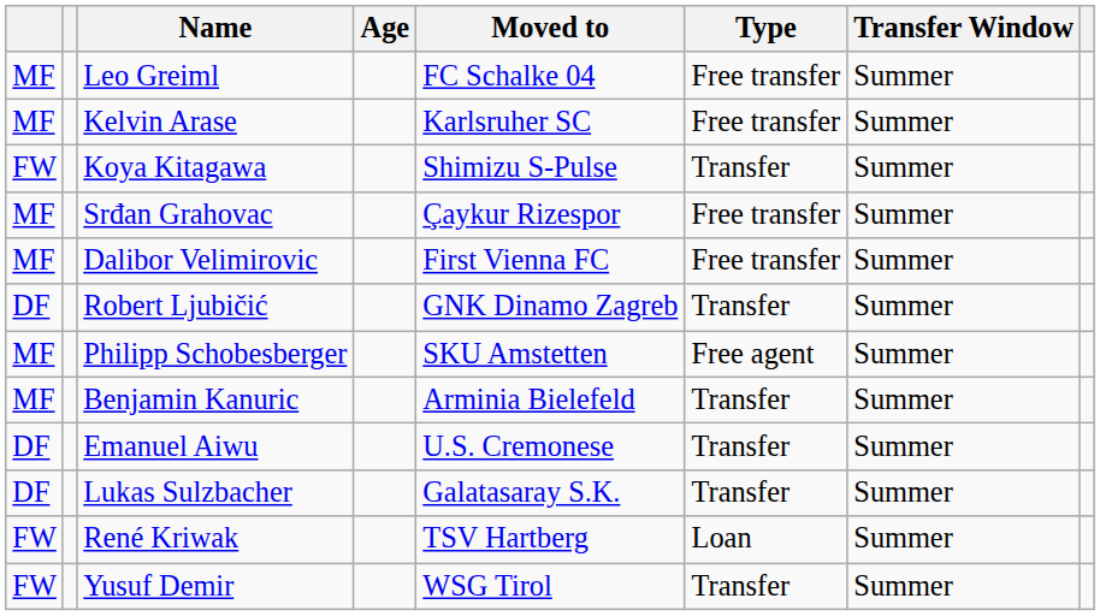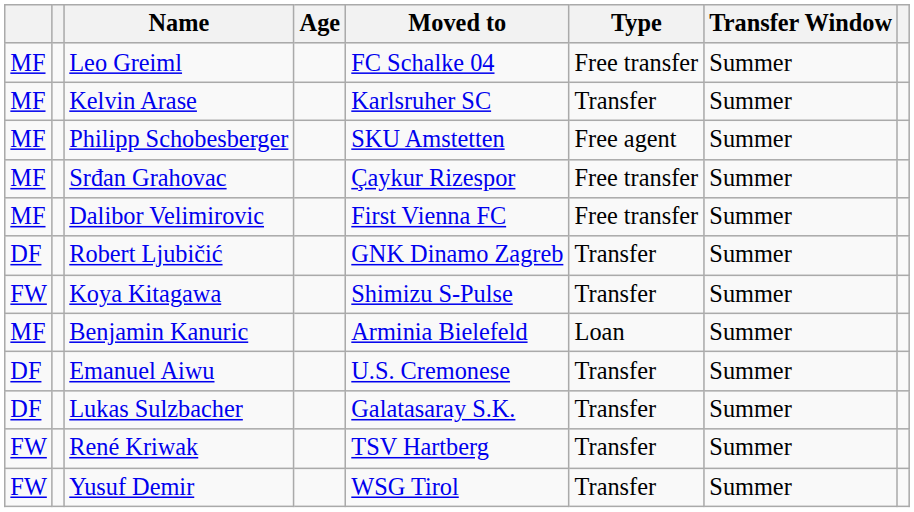Kelvin Arase | Type: Free transfer -> Transfer
rows swapped: Philipp Schobesberger <-> Koya Kitagawa
Benjamin Kanuric | Type: Transfer -> Loan
René Kriwak | Type: Loan -> Transfer
